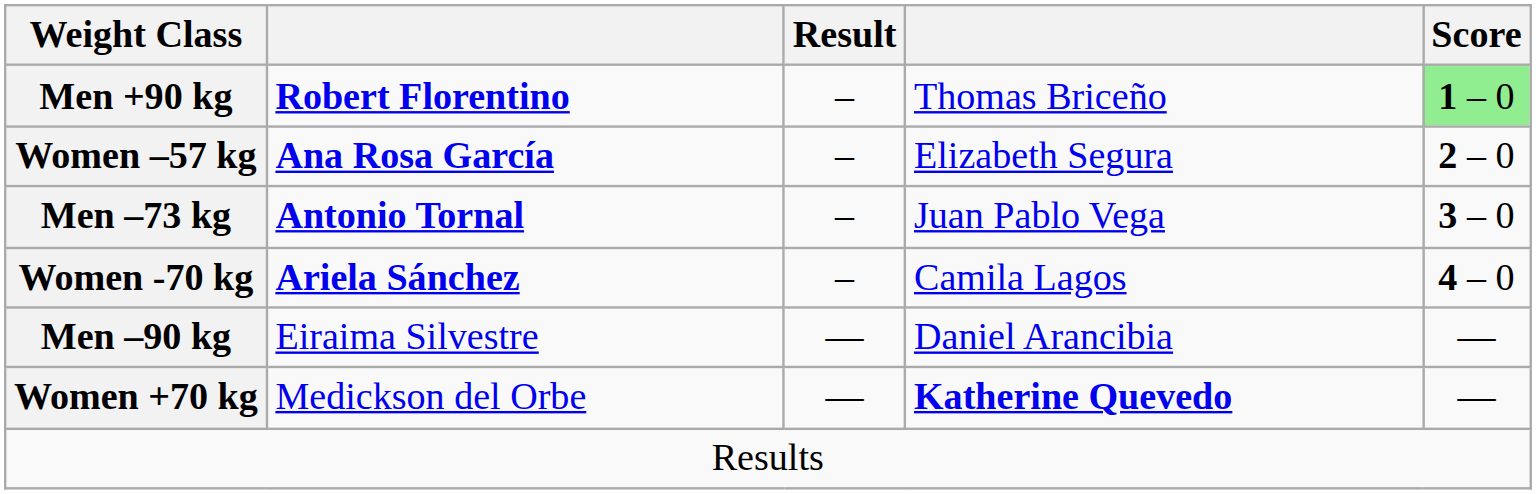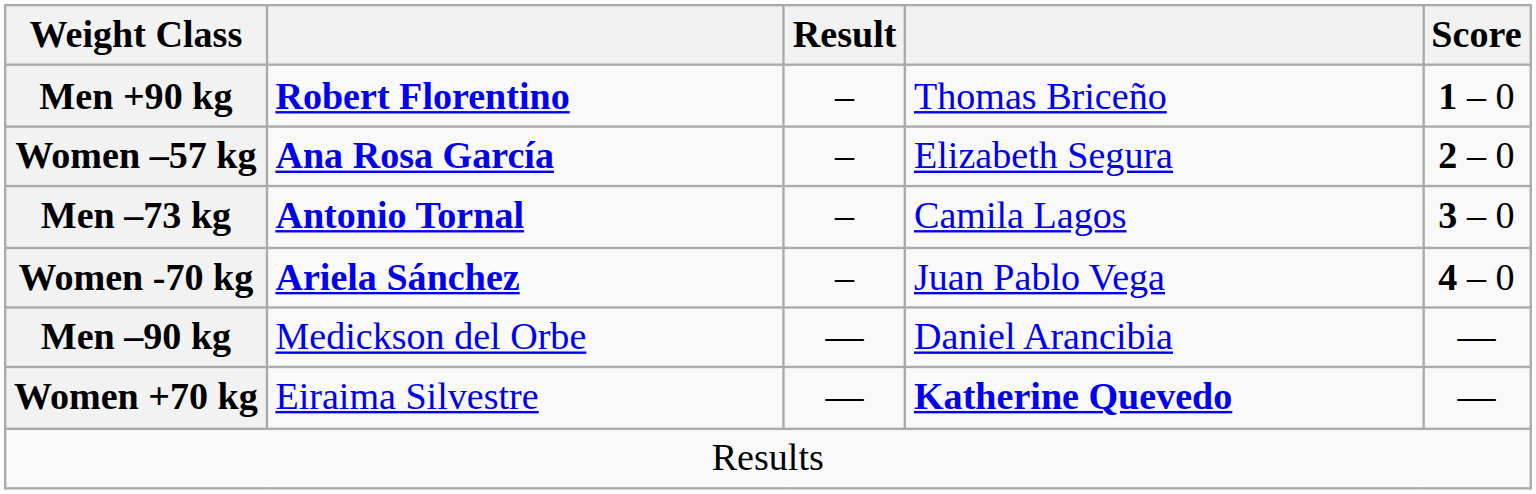Men +90 kg | Score: lightgreen background -> no background
Men –73 kg | column 4: Juan Pablo Vega -> Camila Lagos
Women -70 kg | column 4: Camila Lagos -> Juan Pablo Vega
Men –90 kg | column 2: Eiraima Silvestre -> Medickson del Orbe
Women +70 kg | column 2: Medickson del Orbe -> Eiraima Silvestre
